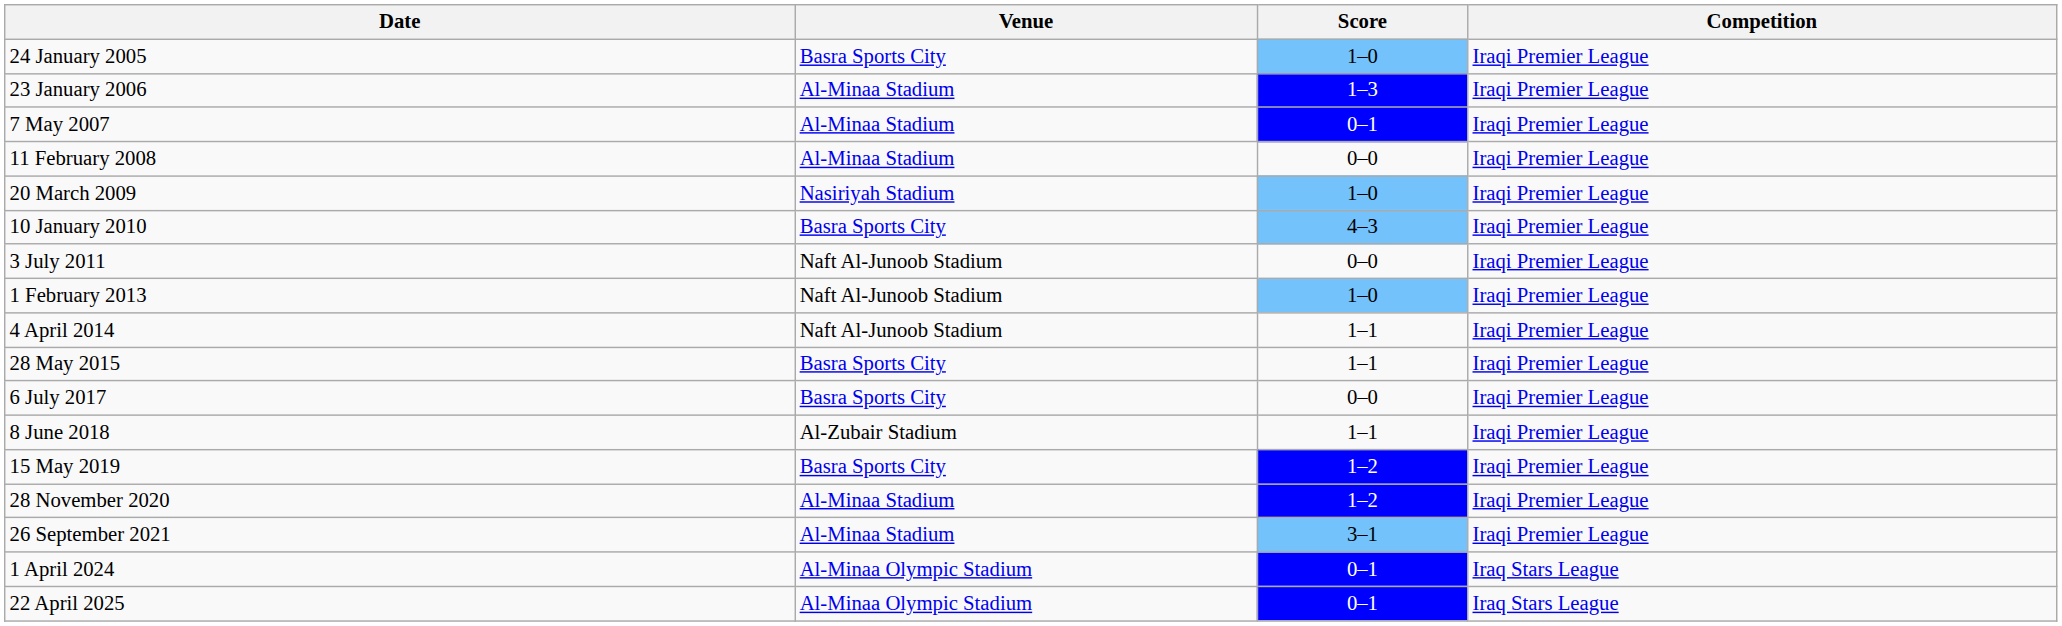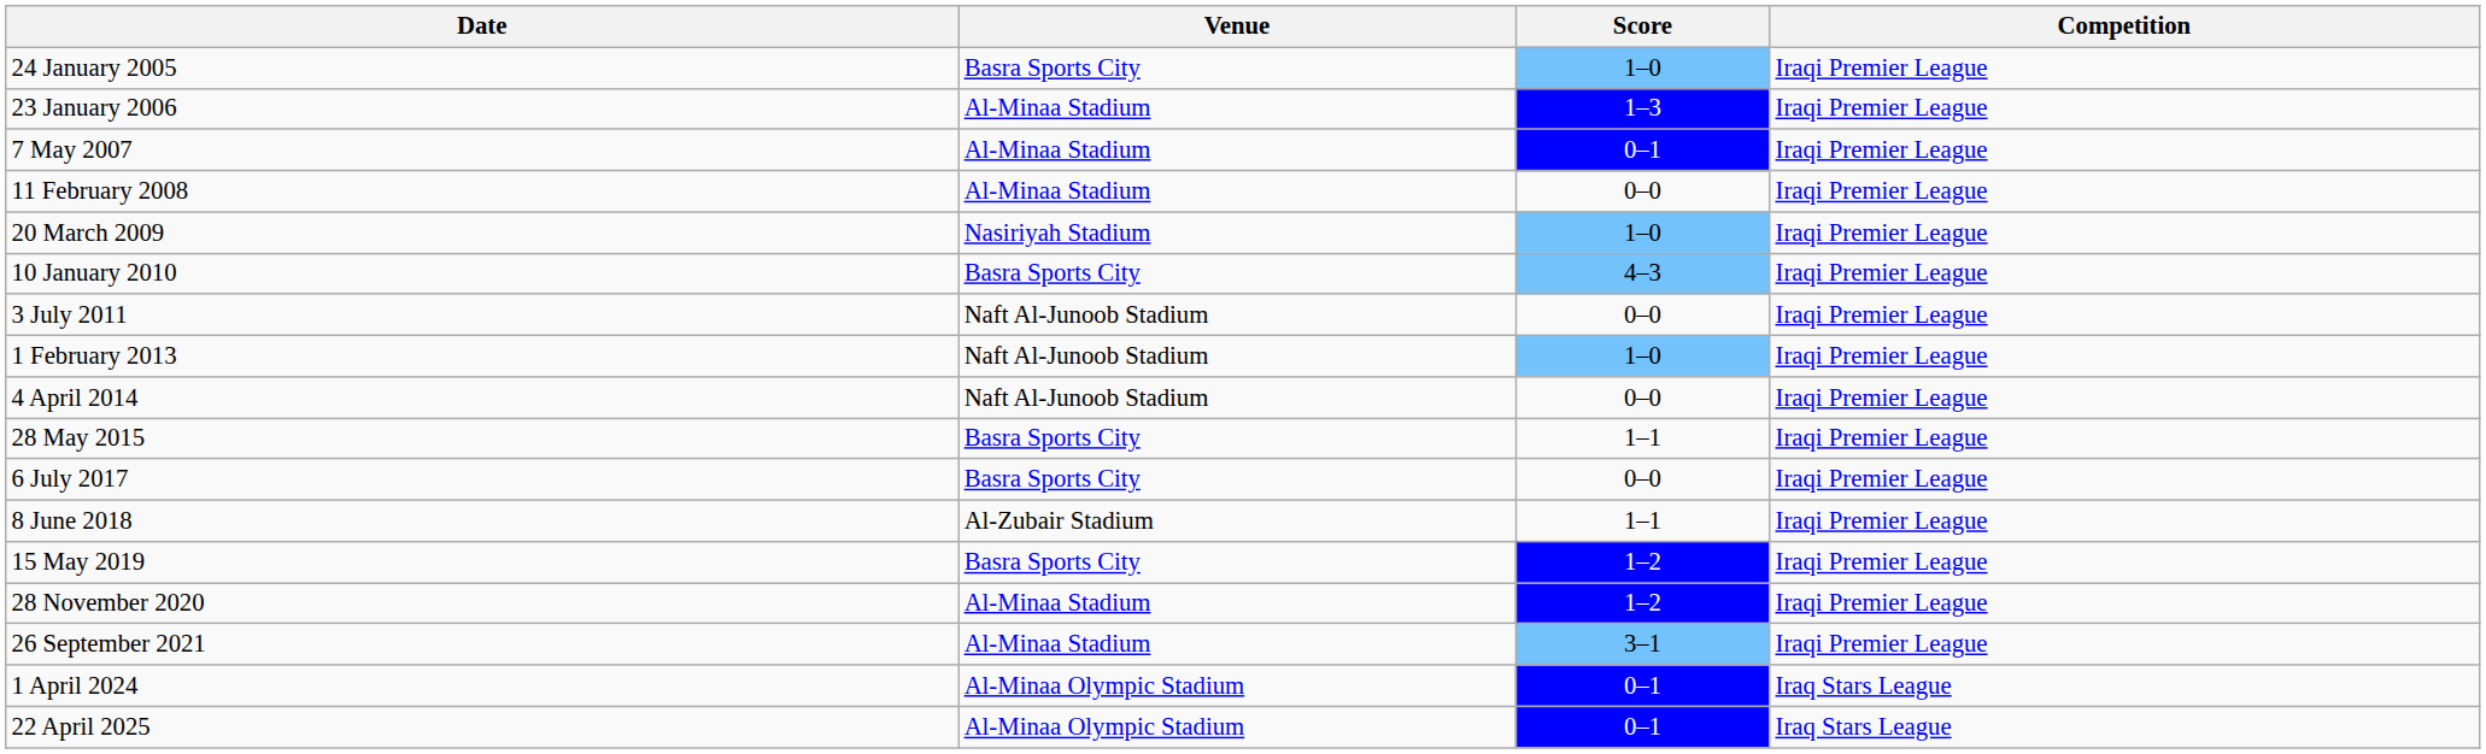4 April 2014 | Score: 1–1 -> 0–0
